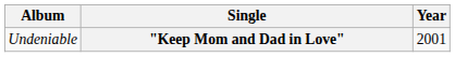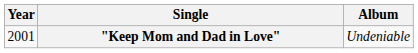columns swapped: Year <-> Album
